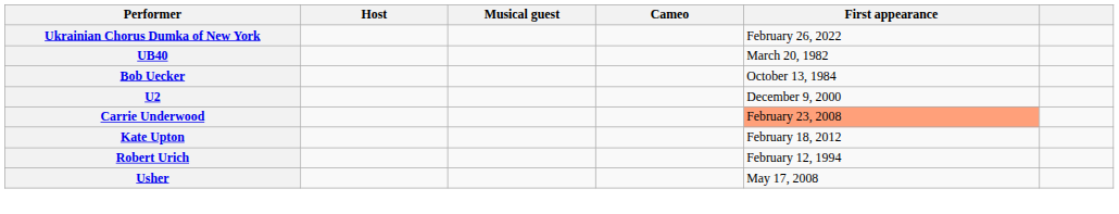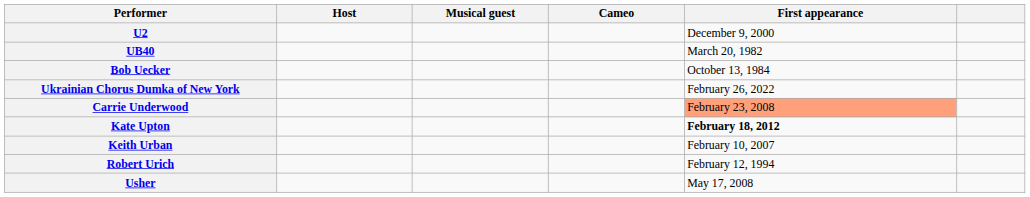rows swapped: U2 <-> Ukrainian Chorus Dumka of New York
Kate Upton | First appearance: normal -> bold
+ row: Keith Urban | February 10, 2007
